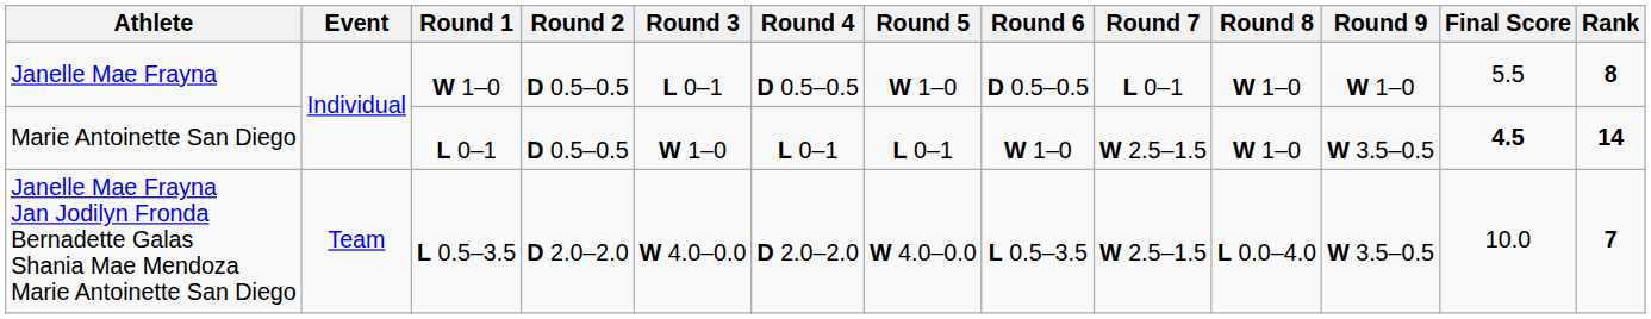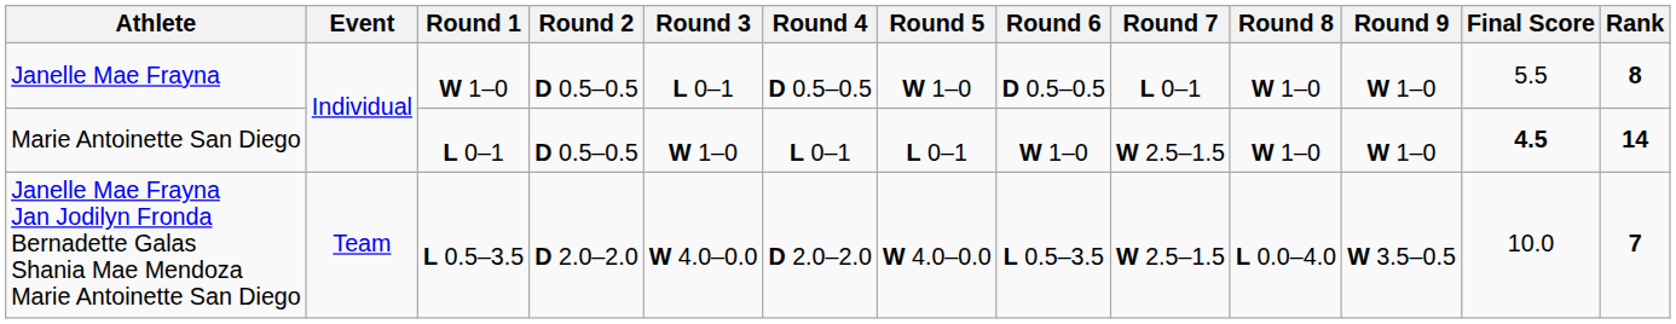Marie Antoinette San Diego | Round 9: W 3.5–0.5 -> W 1–0
